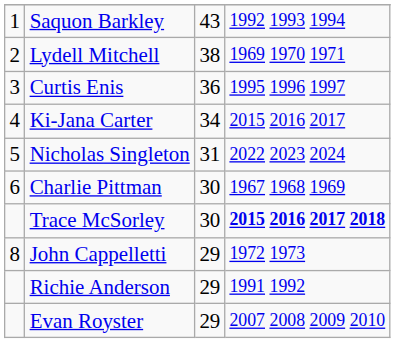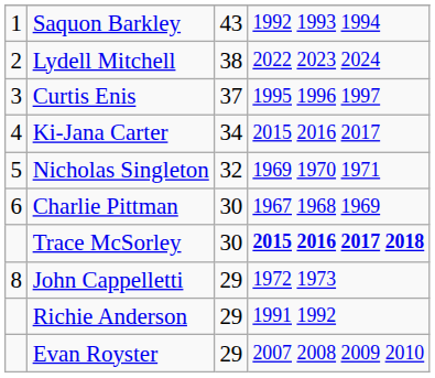Lydell Mitchell | column 4: 1969 1970 1971 -> 2022 2023 2024
Curtis Enis | column 3: 36 -> 37
Nicholas Singleton | column 3: 31 -> 32
Nicholas Singleton | column 4: 2022 2023 2024 -> 1969 1970 1971
